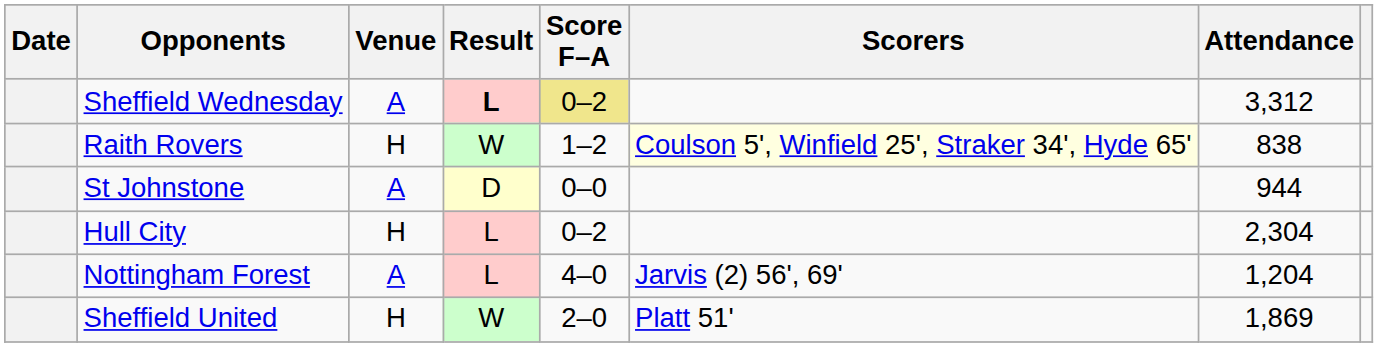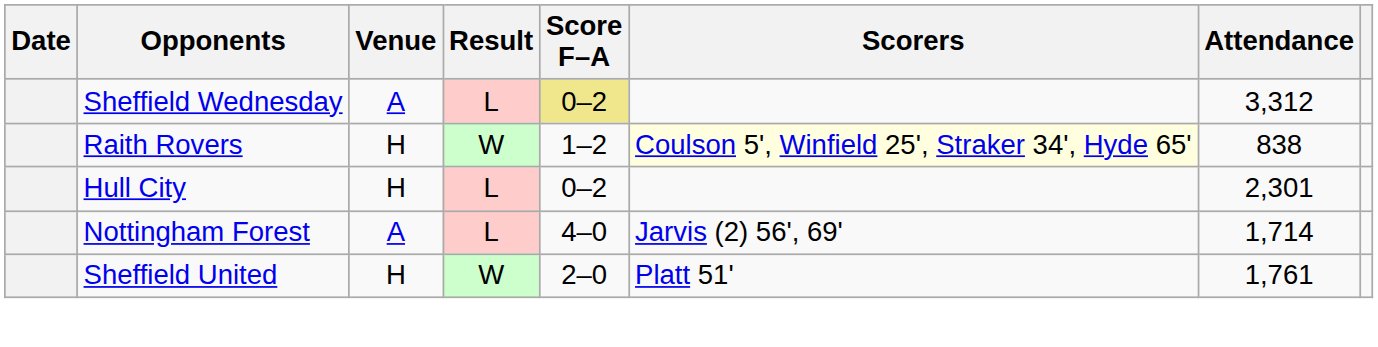Sheffield Wednesday | Result: bold -> normal
- row: St Johnstone | A | D | 0–0 | 944
Hull City | Attendance: 2,304 -> 2,301
Nottingham Forest | Attendance: 1,204 -> 1,714
Sheffield United | Attendance: 1,869 -> 1,761
